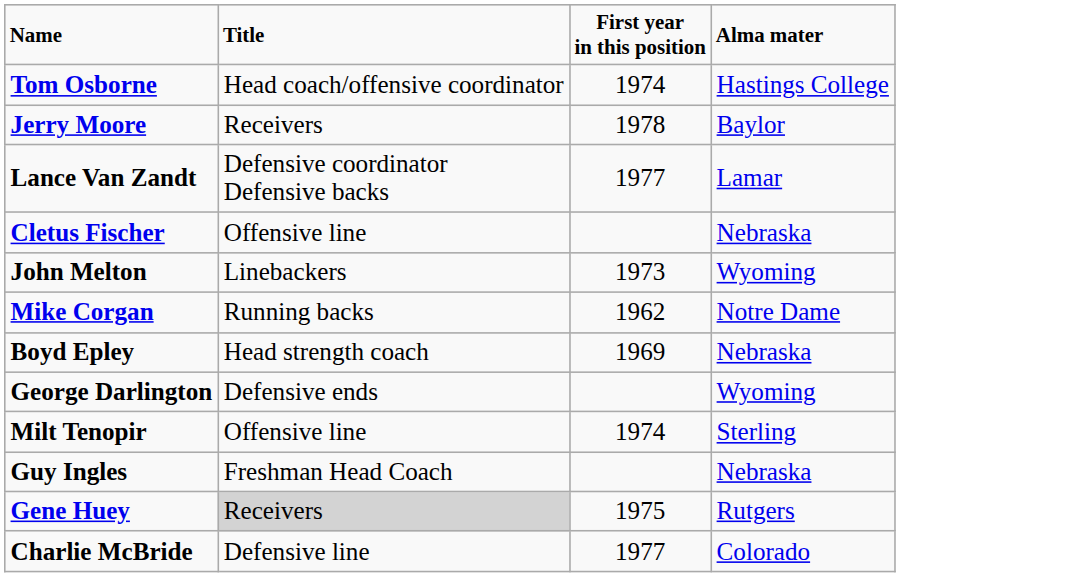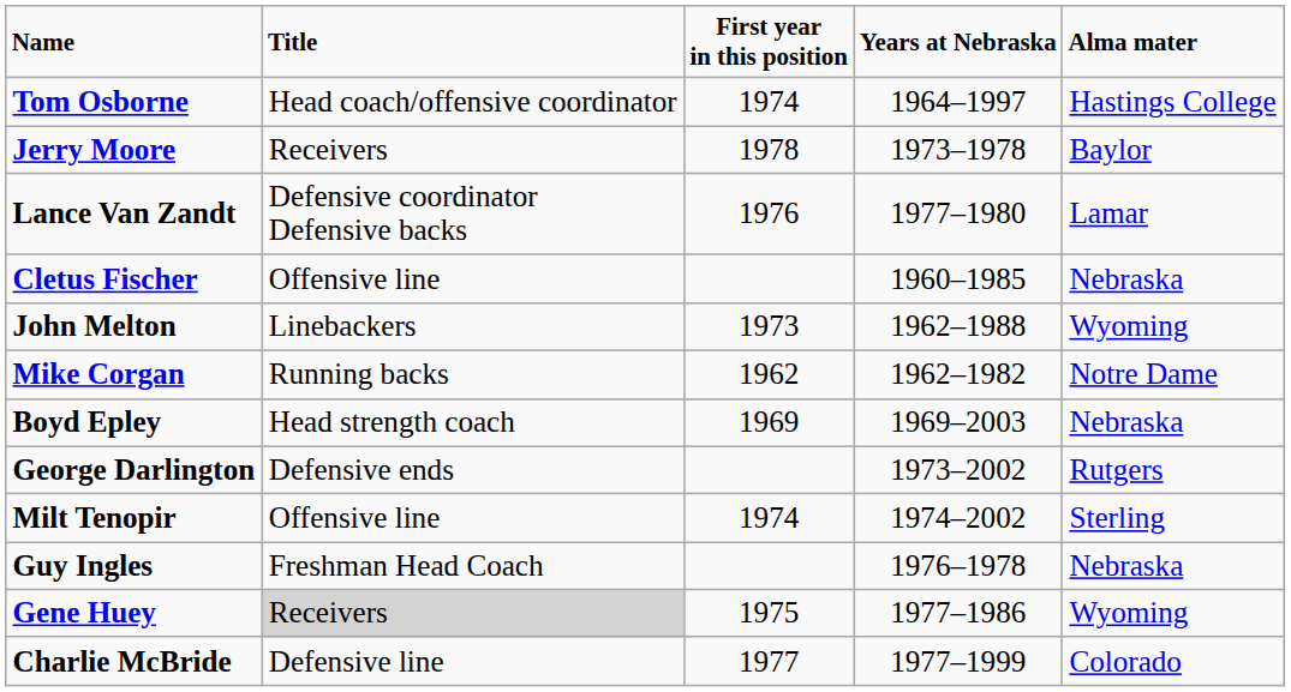+ column: Years at Nebraska | 1964–1997 | 1973–1978 | 1977–1980 | 1960–1985 | 1962–1988 | 1962–1982 | 1969–2003 | 1973–2002 | 1974–2002 | 1976–1978 | 1977–1986 | 1977–1999
Lance Van Zandt | First year in this position: 1977 -> 1976
George Darlington | Alma mater: Wyoming -> Rutgers
Gene Huey | Alma mater: Rutgers -> Wyoming
